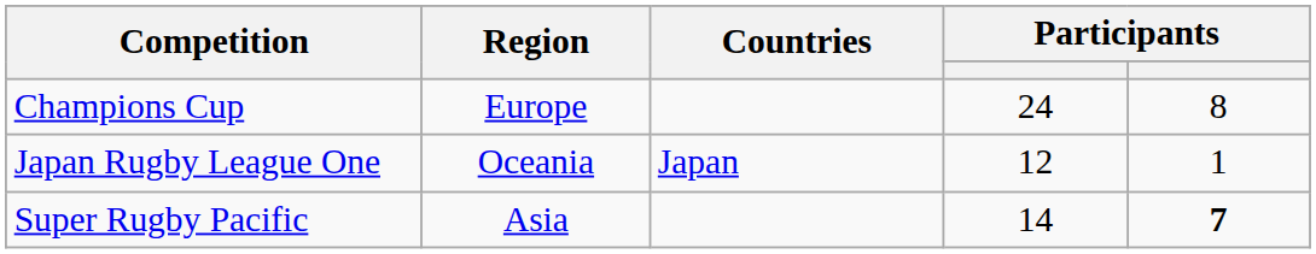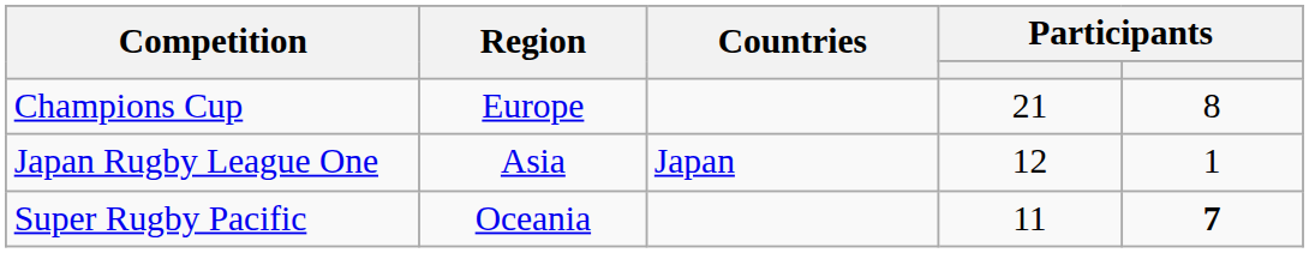Champions Cup | column 4: 24 -> 21
Japan Rugby League One | Region: Oceania -> Asia
Super Rugby Pacific | Region: Asia -> Oceania
Super Rugby Pacific | column 4: 14 -> 11
